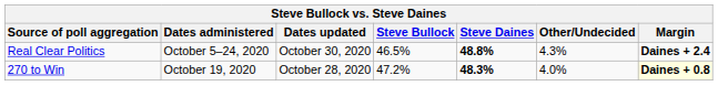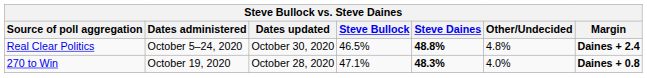Real Clear Politics | Other/Undecided: 4.3% -> 4.8%
270 to Win | Steve Bullock: 47.2% -> 47.1%
270 to Win | Margin: lightyellow background -> no background
